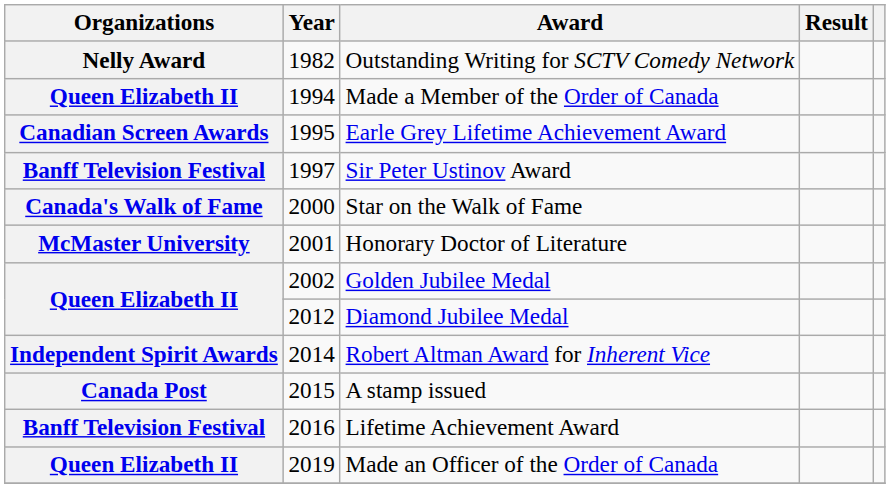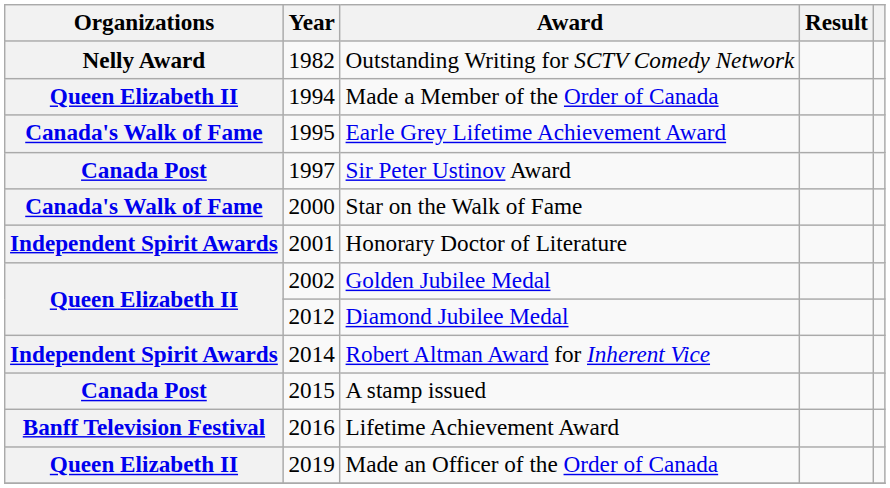Earle Grey Lifetime Achievement Award | Organizations: Canadian Screen Awards -> Canada's Walk of Fame
Sir Peter Ustinov Award | Organizations: Banff Television Festival -> Canada Post
Honorary Doctor of Literature | Organizations: McMaster University -> Independent Spirit Awards
